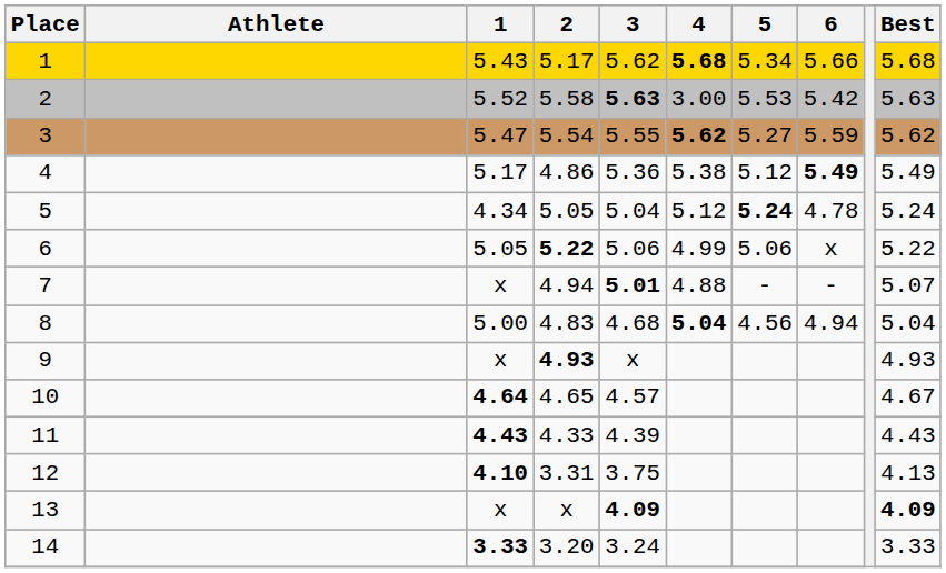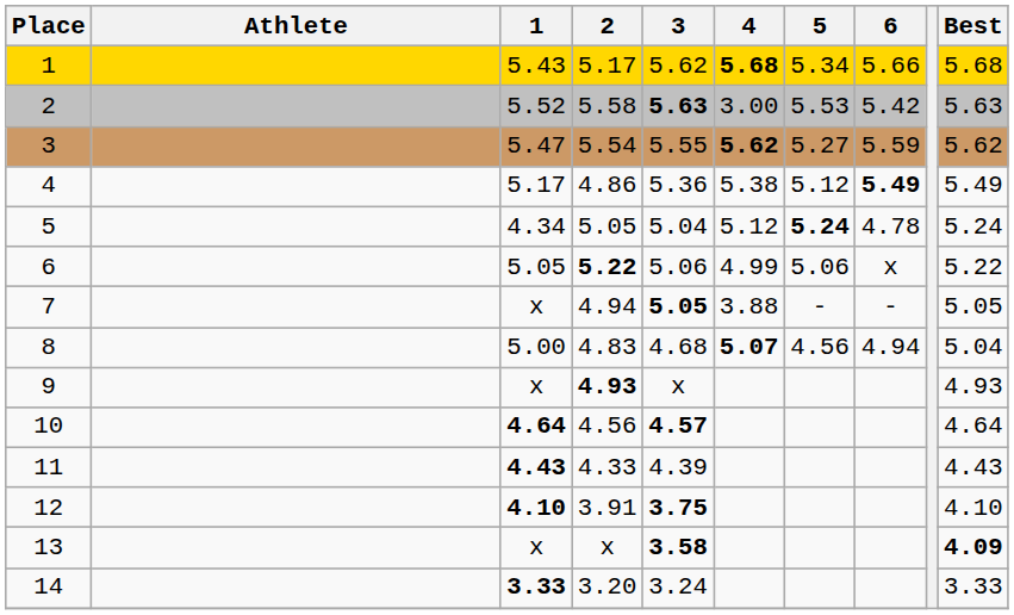7 | 3: 5.01 -> 5.05
7 | 4: 4.88 -> 3.88
7 | Best: 5.07 -> 5.05
8 | 4: 5.04 -> 5.07
10 | 2: 4.65 -> 4.56
10 | 3: normal -> bold
10 | Best: 4.67 -> 4.64
12 | 2: 3.31 -> 3.91
12 | 3: normal -> bold
12 | Best: 4.13 -> 4.10
13 | 3: 4.09 -> 3.58
